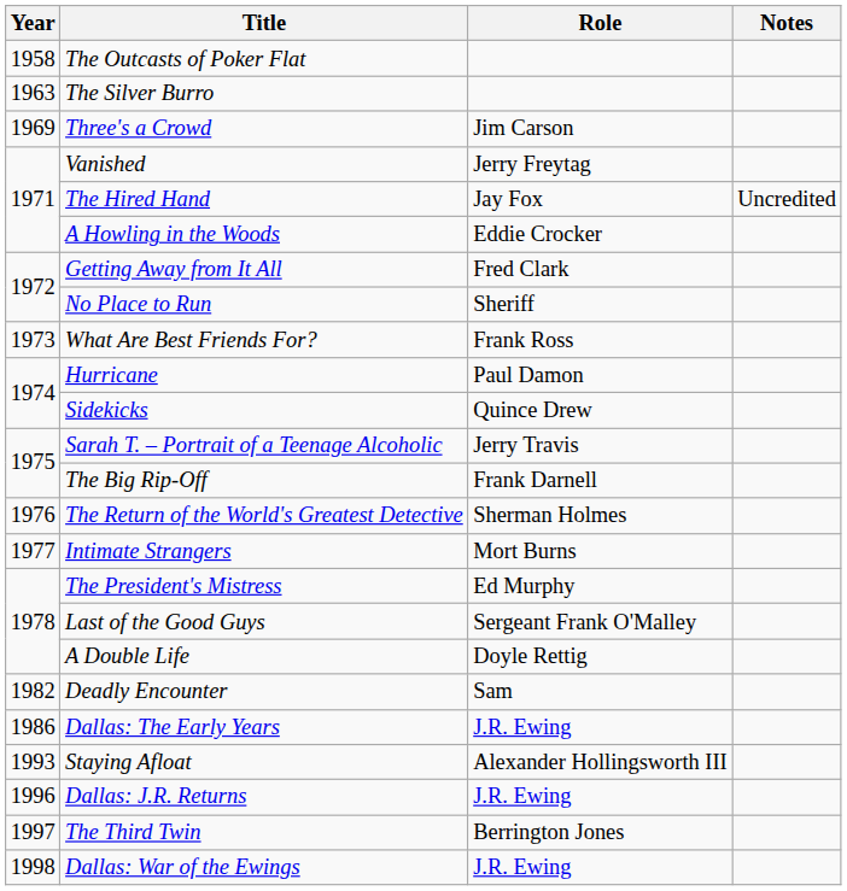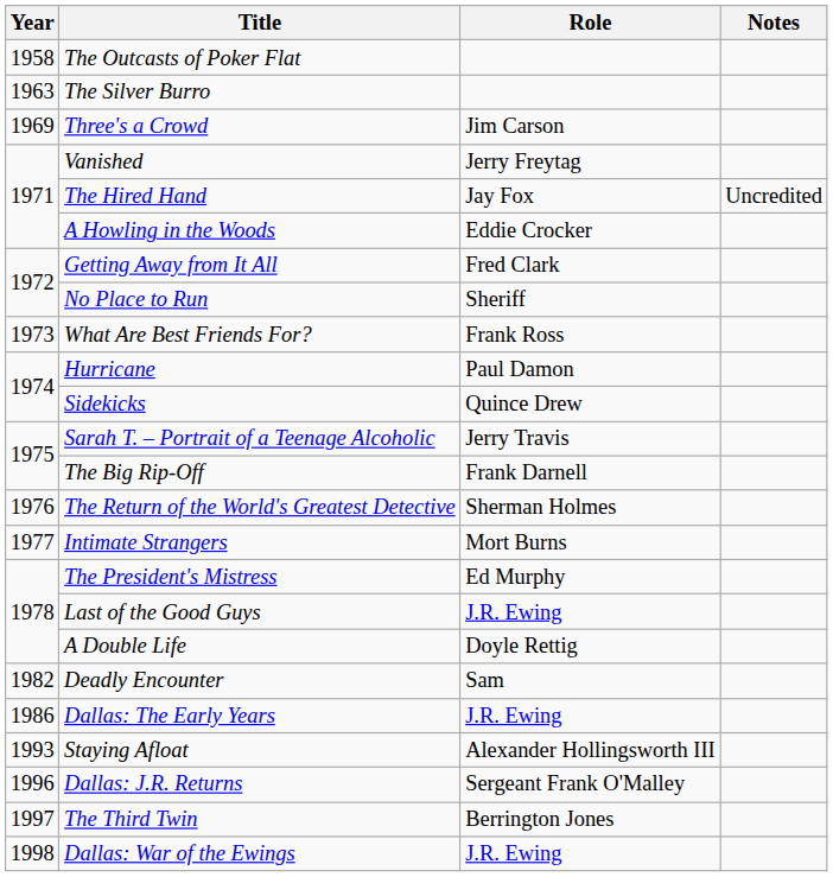Last of the Good Guys | Role: Sergeant Frank O'Malley -> J.R. Ewing
Dallas: J.R. Returns | Role: J.R. Ewing -> Sergeant Frank O'Malley
